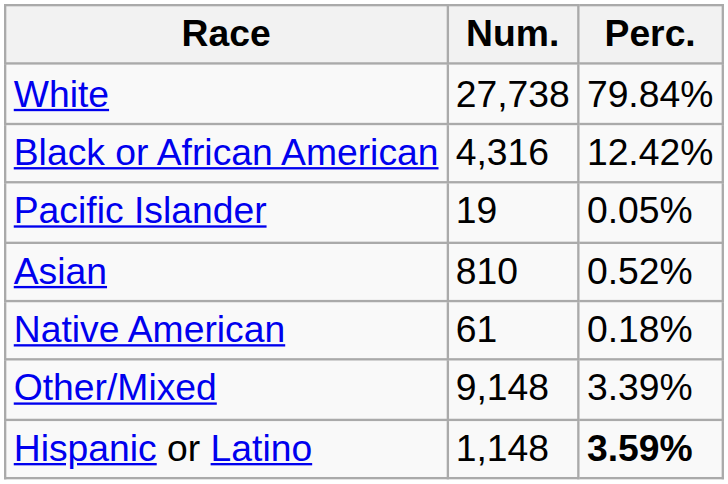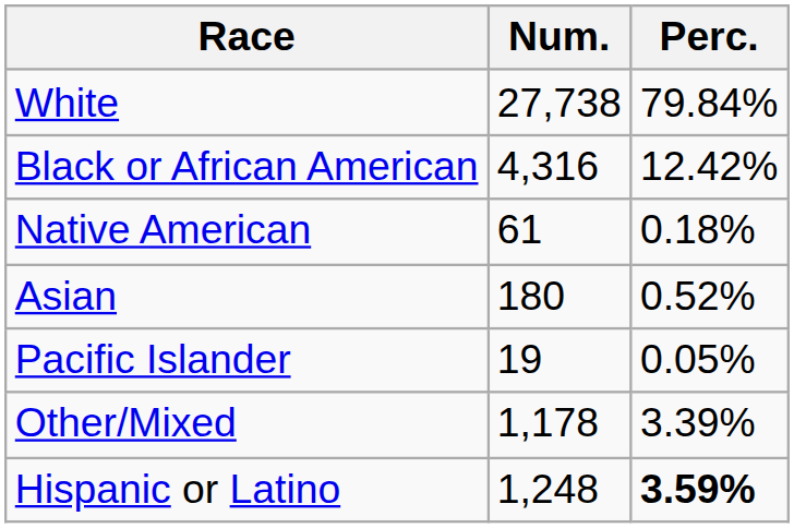rows swapped: Native American <-> Pacific Islander
Asian | Num.: 810 -> 180
Other/Mixed | Num.: 9,148 -> 1,178
Hispanic or Latino | Num.: 1,148 -> 1,248
